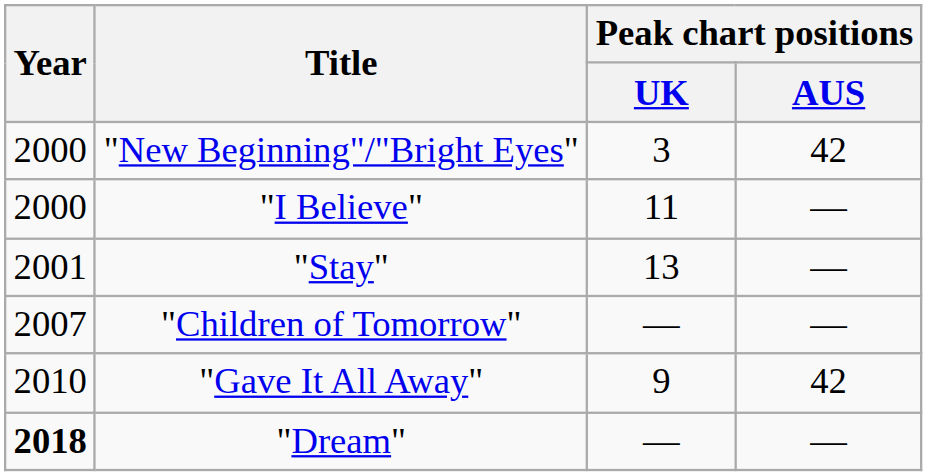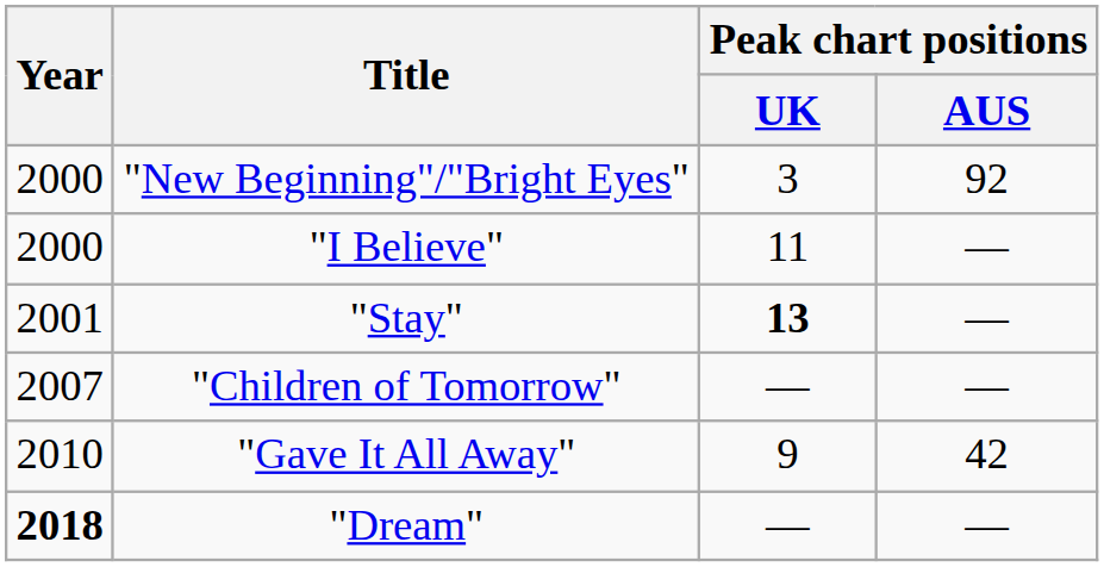"New Beginning"/"Bright Eyes" | Peak chart positions / AUS: 42 -> 92
"Stay" | Peak chart positions / UK: normal -> bold
